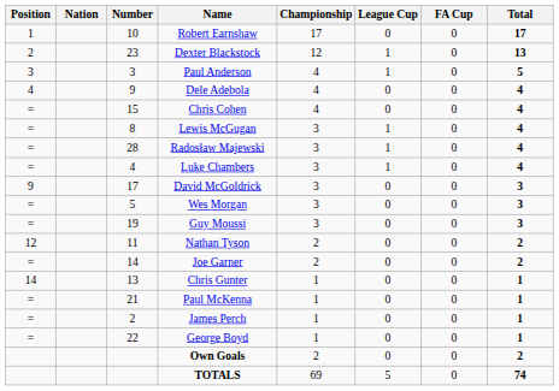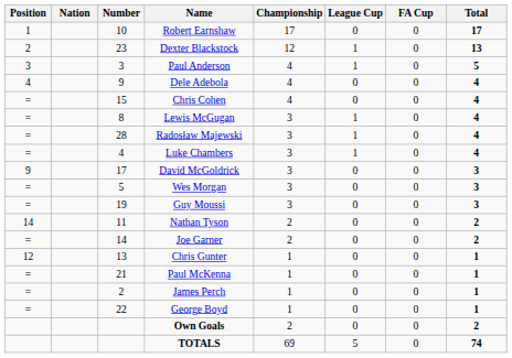Nathan Tyson | Position: 12 -> 14
Chris Gunter | Position: 14 -> 12
